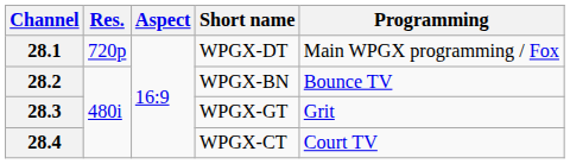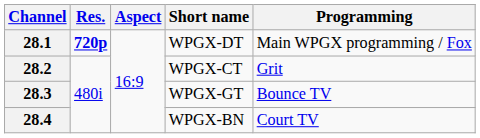28.1 | Res.: normal -> bold
28.2 | Short name: WPGX-BN -> WPGX-CT
28.2 | Programming: Bounce TV -> Grit
28.3 | Programming: Grit -> Bounce TV
28.4 | Short name: WPGX-CT -> WPGX-BN
